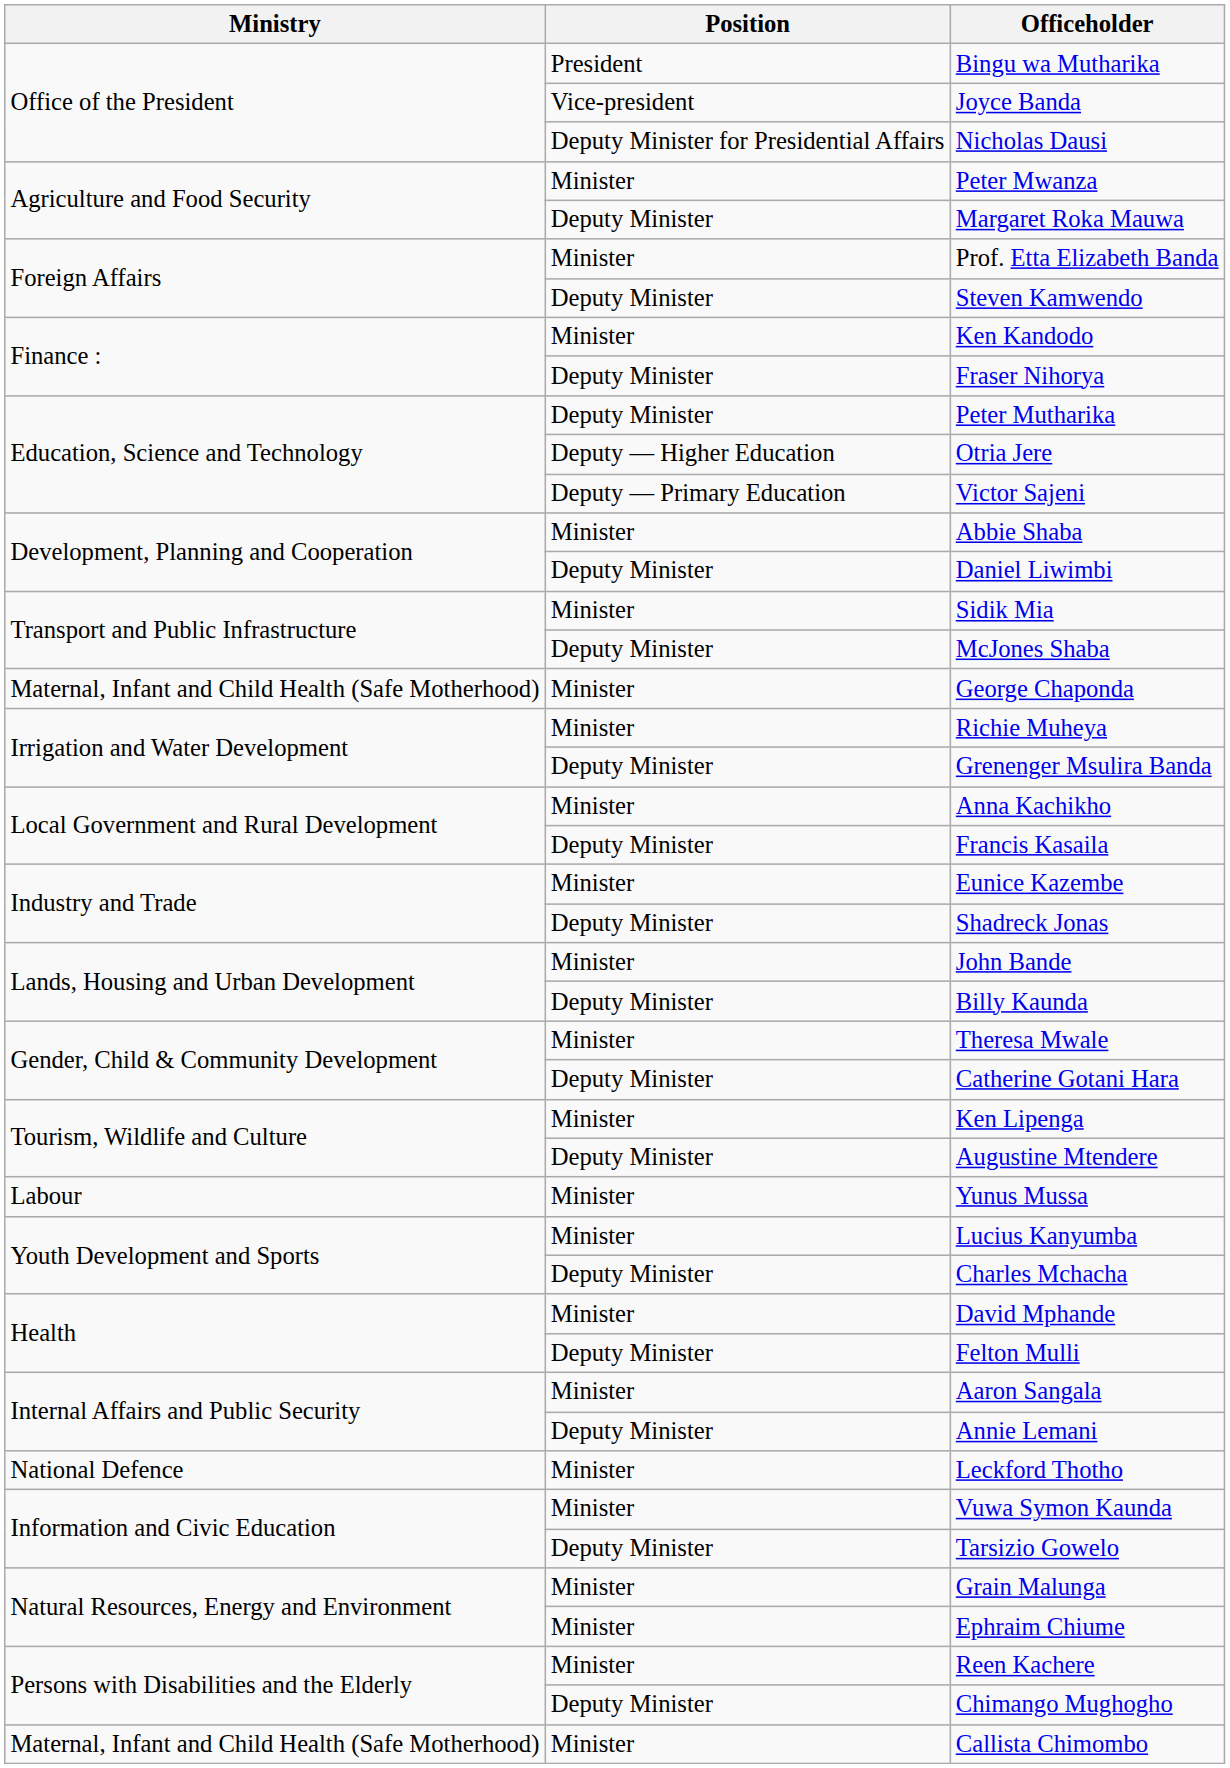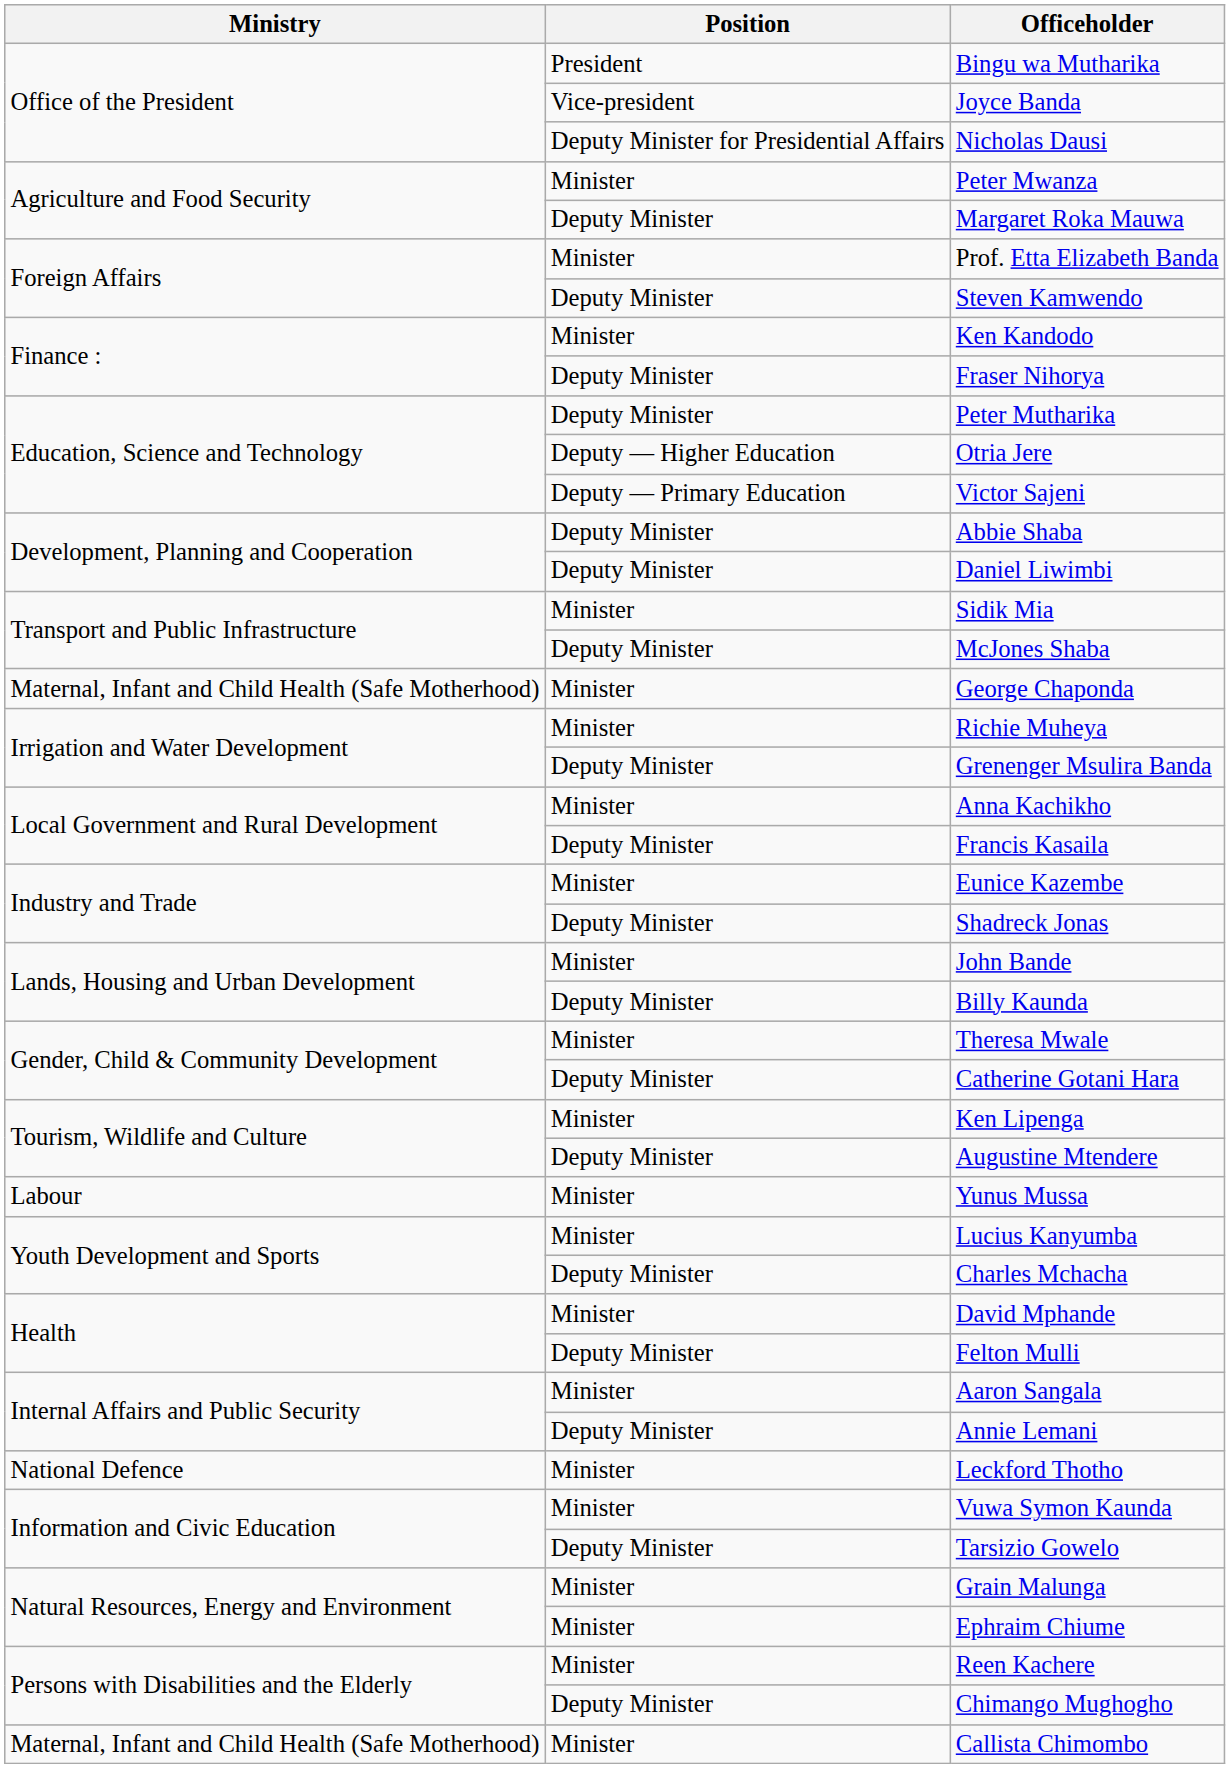Abbie Shaba | Position: Minister -> Deputy Minister
